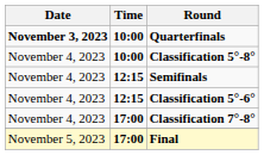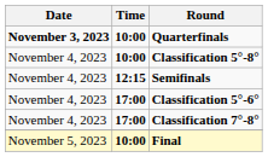Classification 5°-6° | Time: 12:15 -> 17:00
Final | Time: 17:00 -> 10:00
